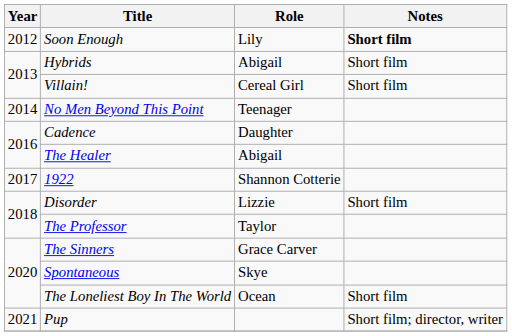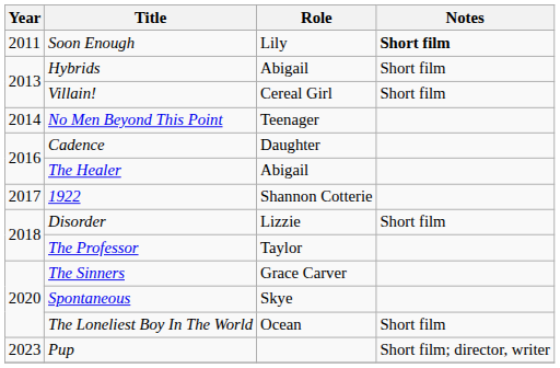Soon Enough | Year: 2012 -> 2011
Pup | Year: 2021 -> 2023
